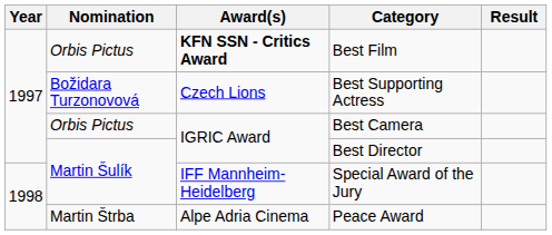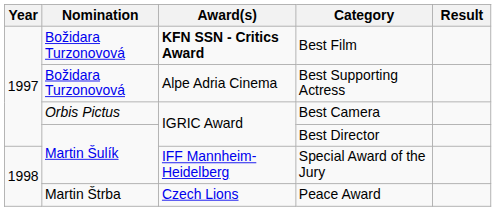Best Film | Nomination: Orbis Pictus -> Božidara Turzonovová
Best Supporting Actress | Award(s): Czech Lions -> Alpe Adria Cinema
Peace Award | Award(s): Alpe Adria Cinema -> Czech Lions
